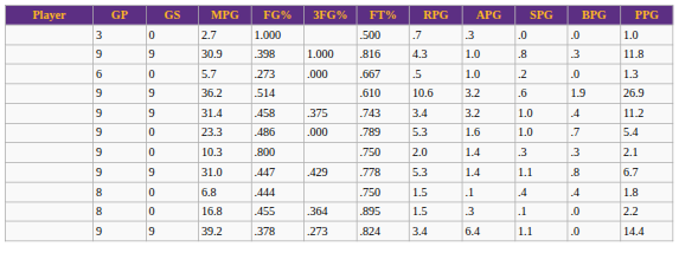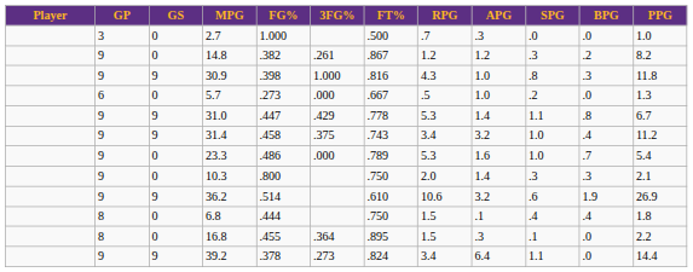+ row: 9 | 0 | 14.8 | .382 | .261 | .867 | 1.2 | 1.2 | .3 | .2 | 8.2
rows swapped: 31.0 <-> 36.2
